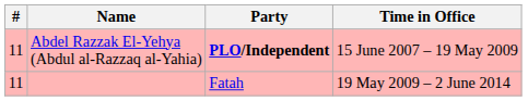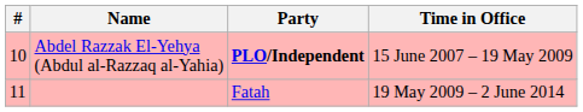Abdel Razzak El-Yehya (Abdul al-Razzaq al-Yahia) | #: 11 -> 10
